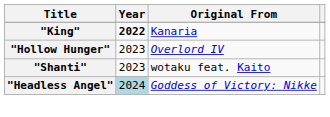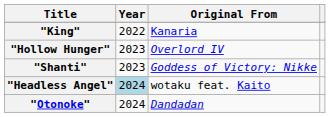"King" | Year: bold -> normal
"Shanti" | Original From: wotaku feat. Kaito -> Goddess of Victory: Nikke
"Headless Angel" | Original From: Goddess of Victory: Nikke -> wotaku feat. Kaito
+ row: "Otonoke" | 2024 | Dandadan
